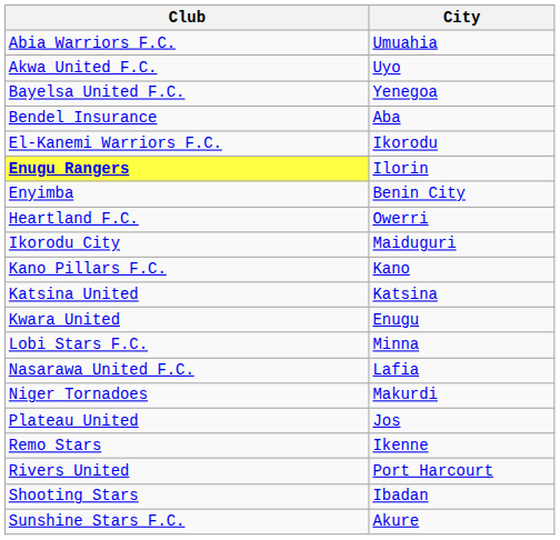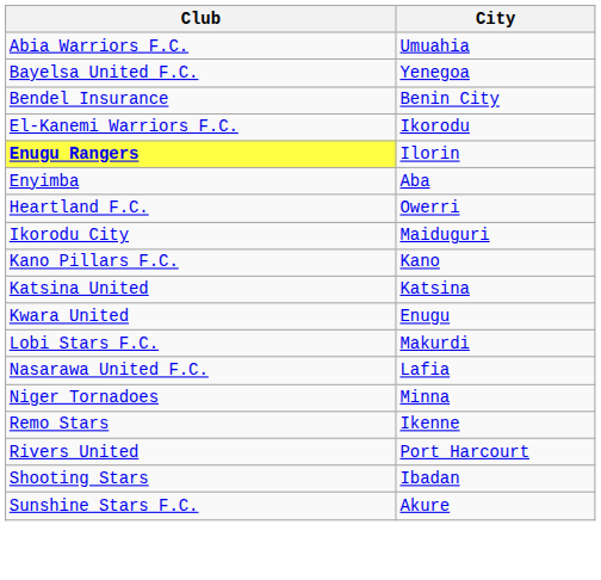- row: Akwa United F.C. | Uyo
Bendel Insurance | City: Aba -> Benin City
Enyimba | City: Benin City -> Aba
Lobi Stars F.C. | City: Minna -> Makurdi
Niger Tornadoes | City: Makurdi -> Minna
- row: Plateau United | Jos
